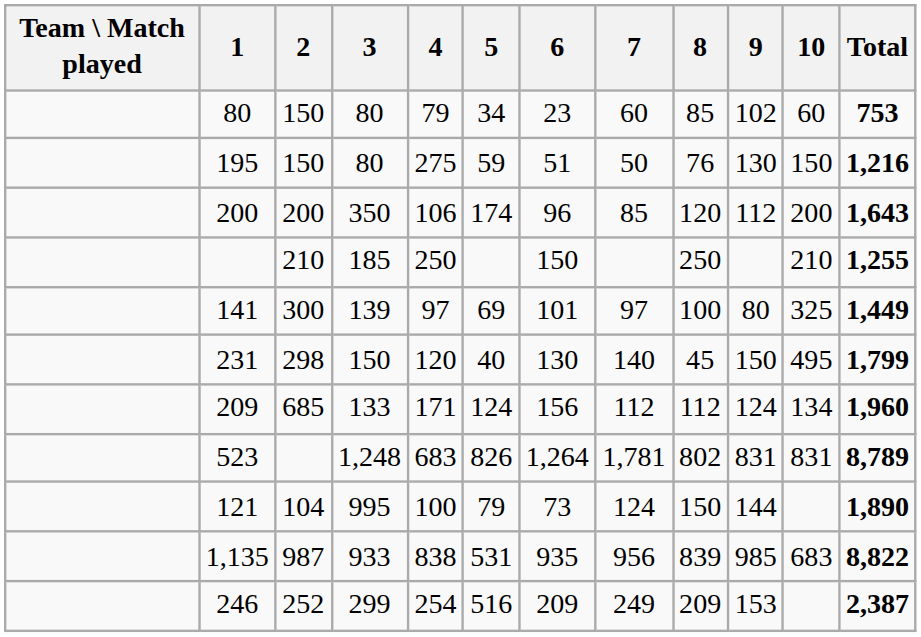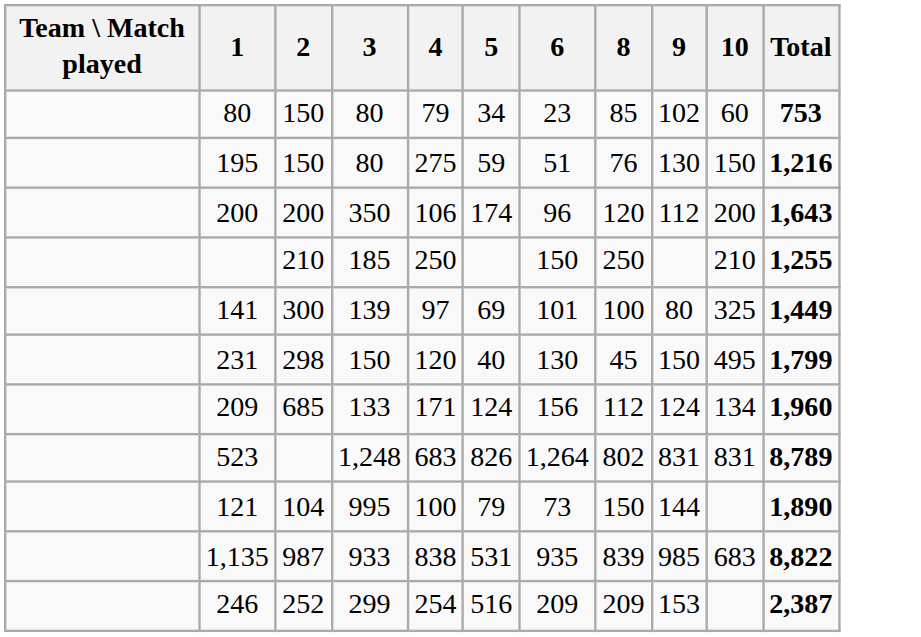- column: 7 | 60 | 50 | 85 | 97 | 140 | 112 | 1,781 | 124 | 956 | 249
